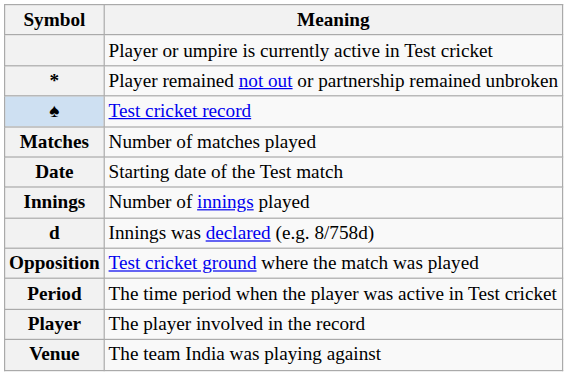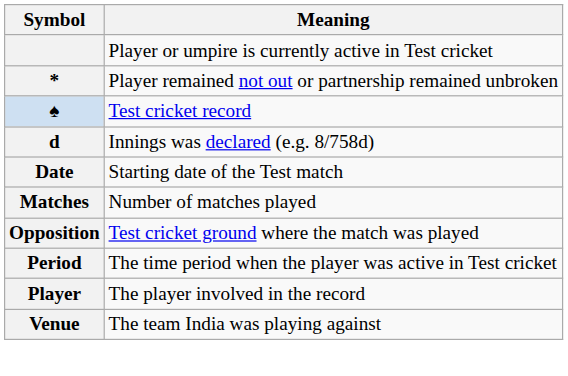rows swapped: d <-> Matches
- row: Innings | Number of innings played
